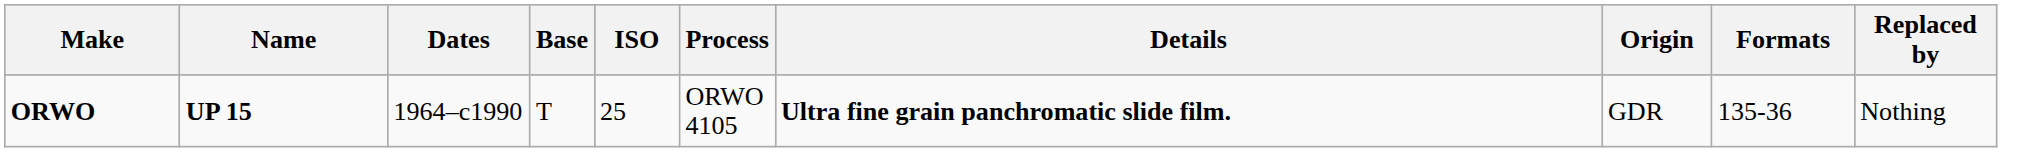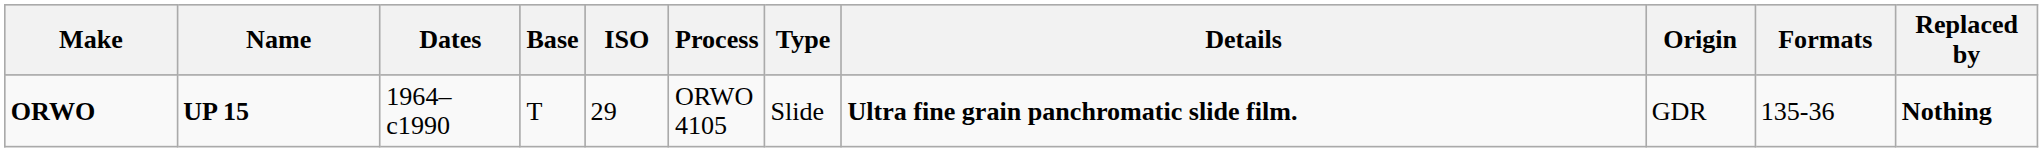+ column: Type | Slide
ORWO | ISO: 25 -> 29
ORWO | Replaced by: normal -> bold
